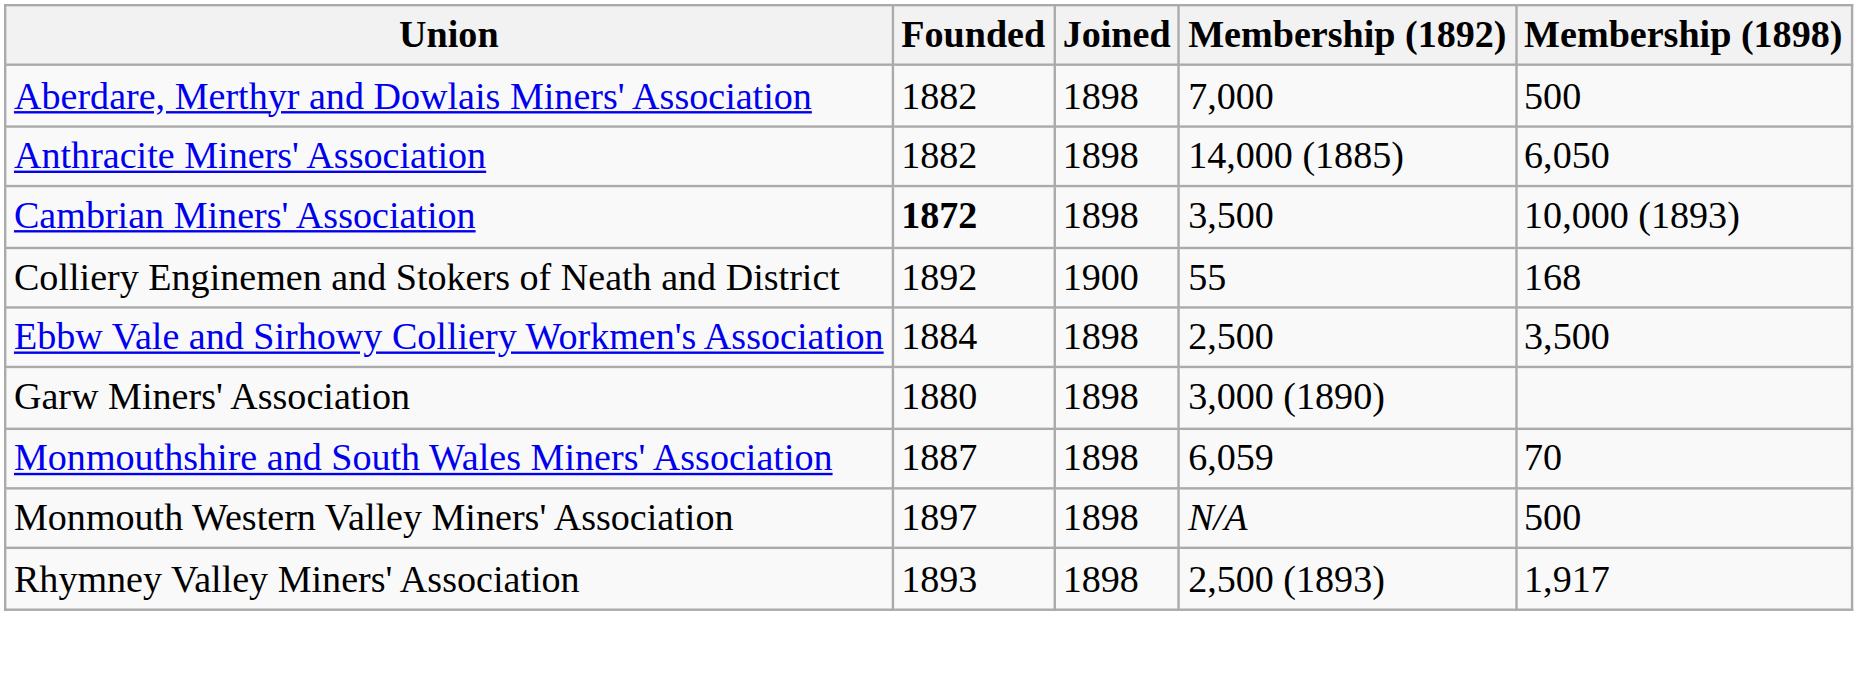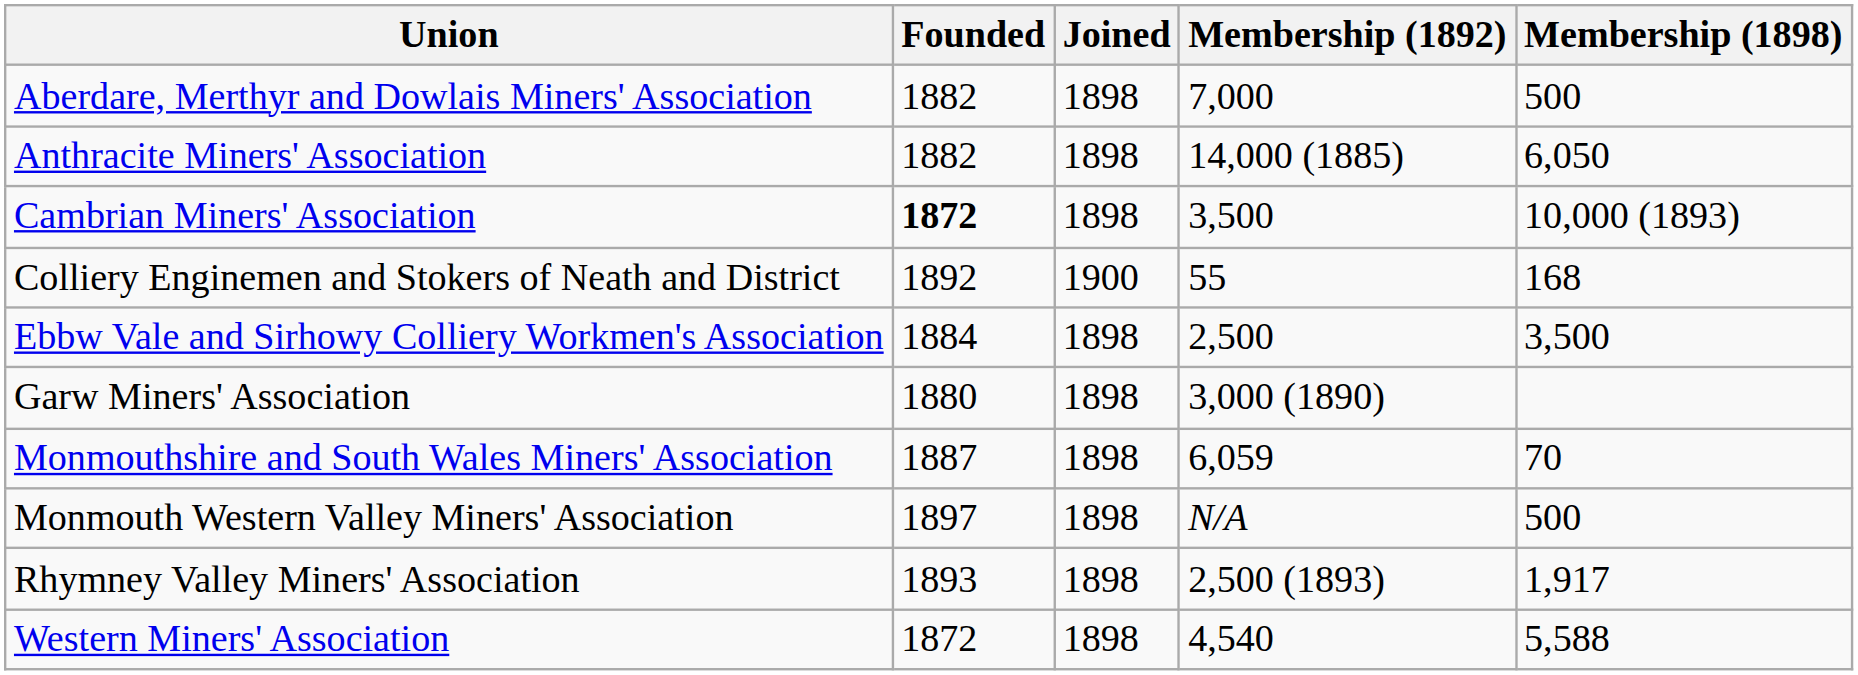+ row: Western Miners' Association | 1872 | 1898 | 4,540 | 5,588
